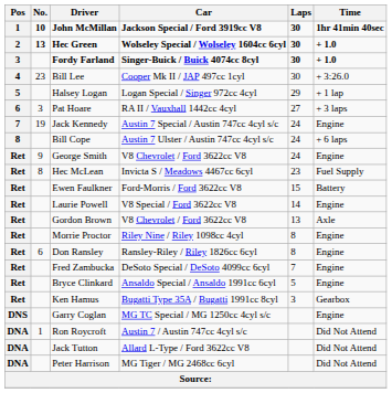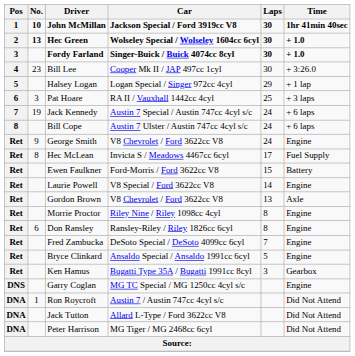Pat Hoare | Laps: 27 -> 25
Jack Kennedy | Time: Engine -> + 6 laps
Hec McLean | Laps: 23 -> 17
